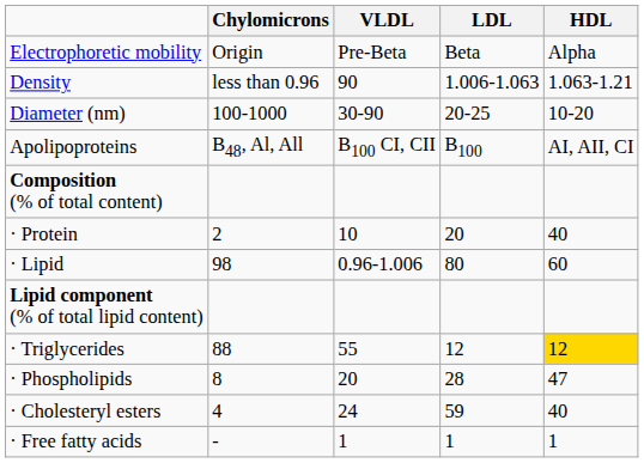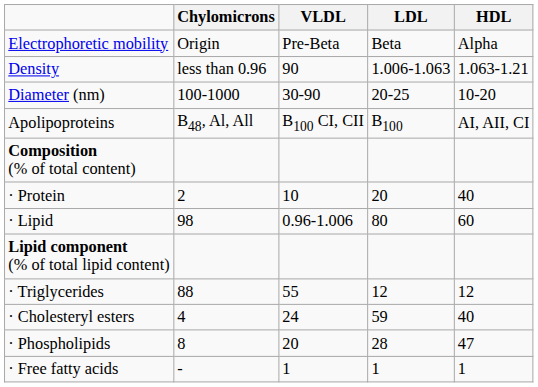· Triglycerides | HDL: gold background -> no background
rows swapped: · Cholesteryl esters <-> · Phospholipids
